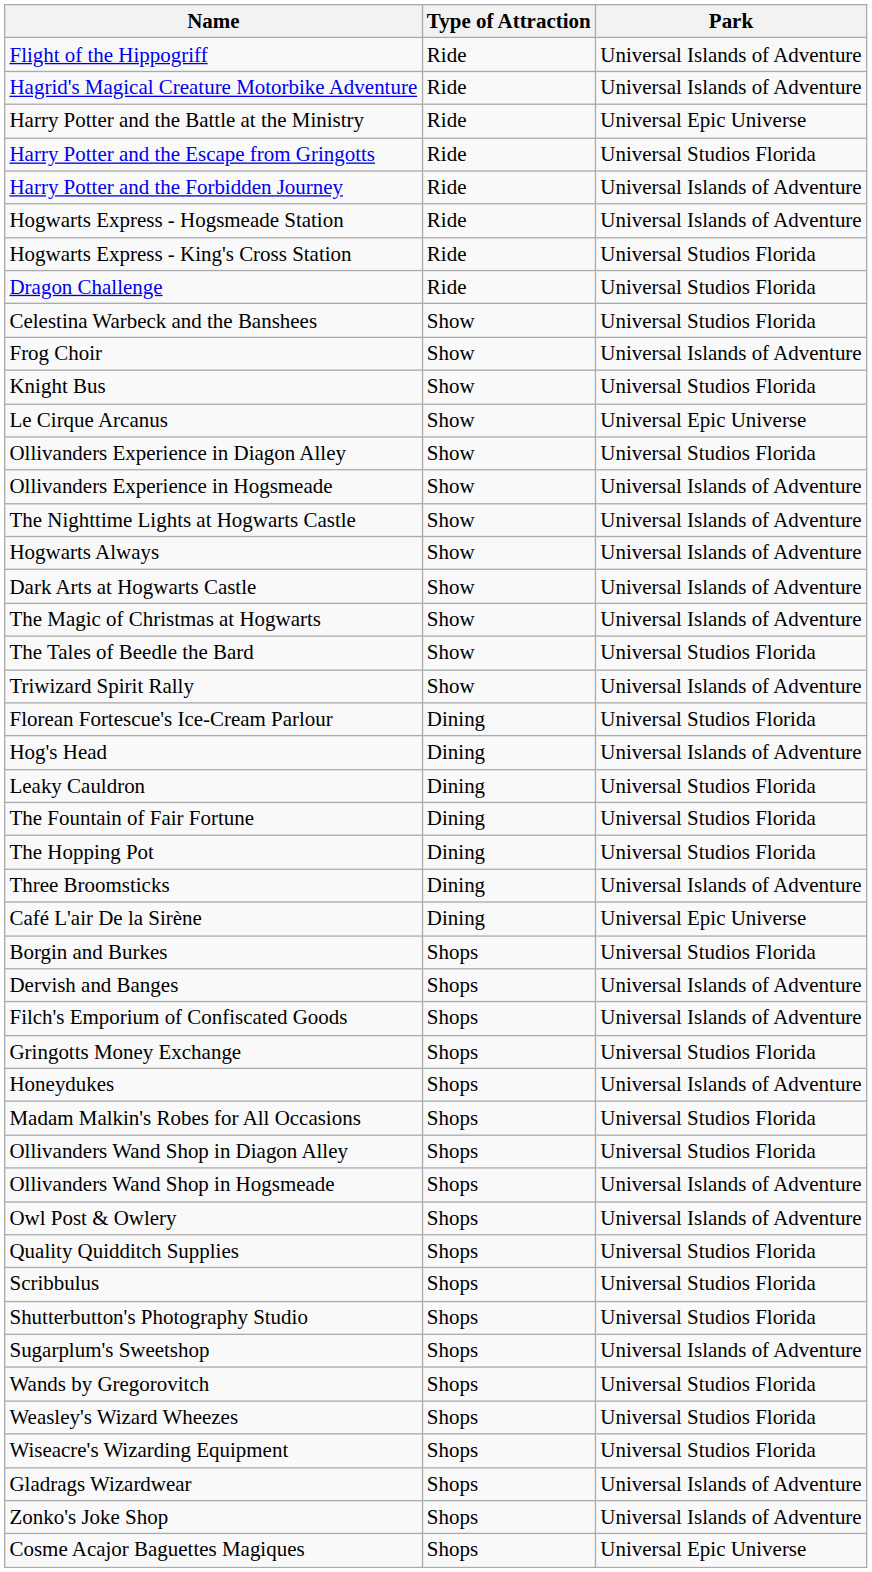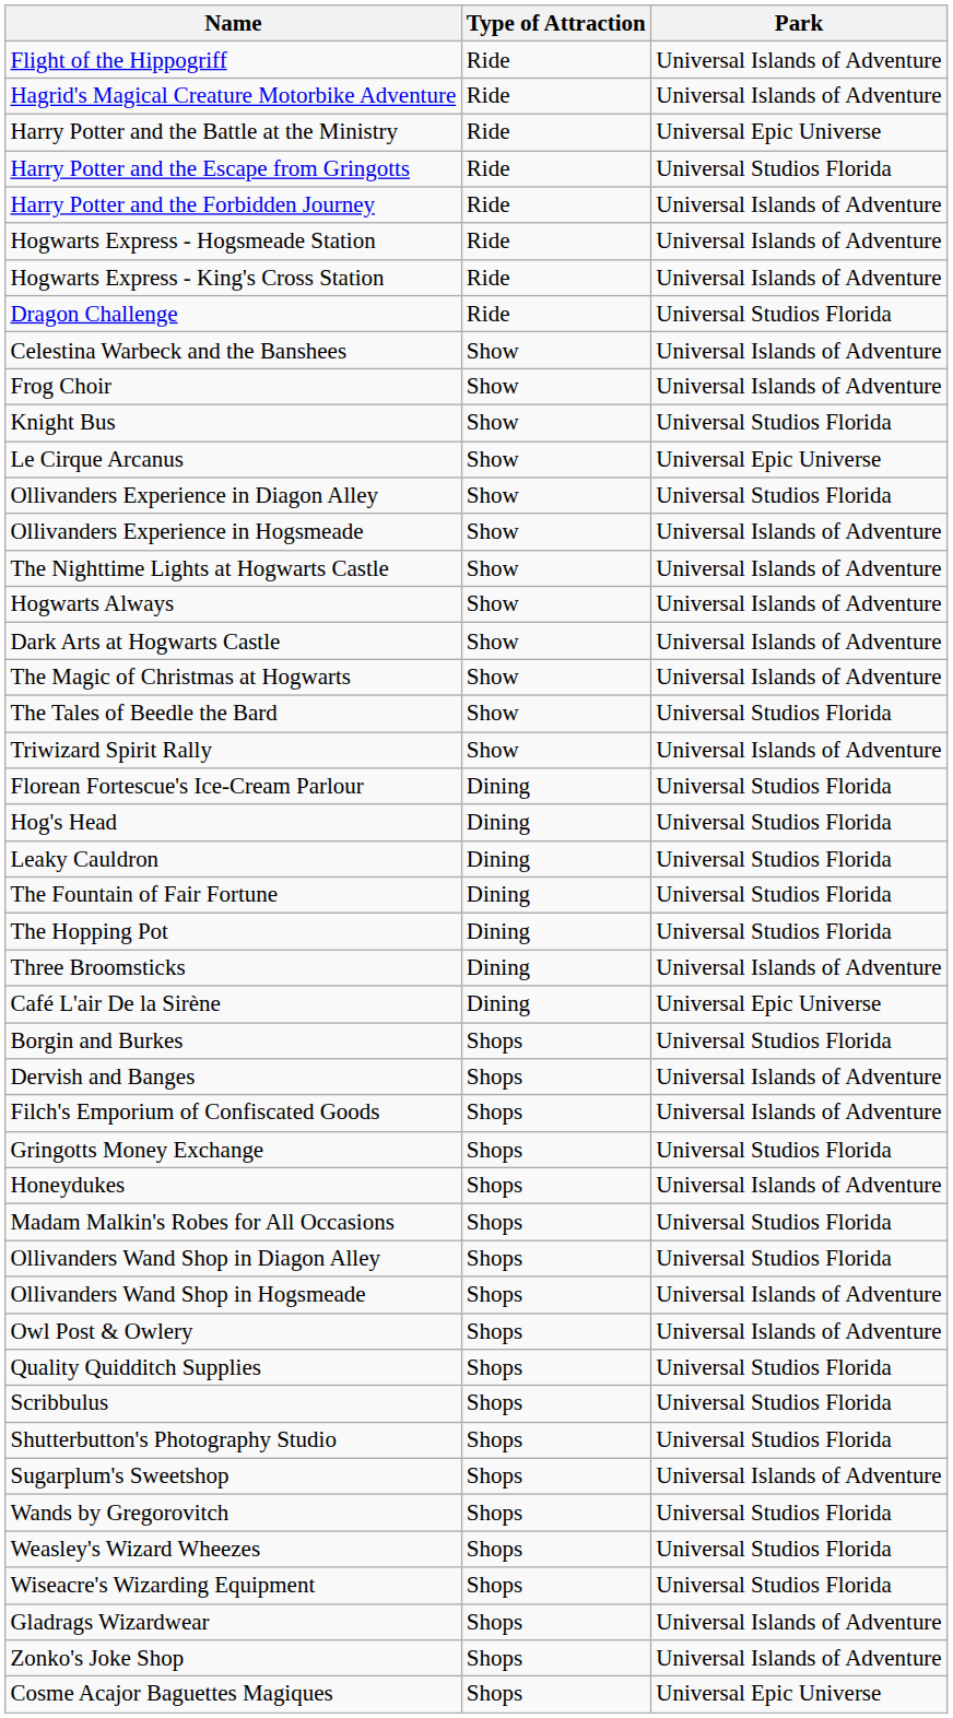Hogwarts Express - King's Cross Station | Park: Universal Studios Florida -> Universal Islands of Adventure
Celestina Warbeck and the Banshees | Park: Universal Studios Florida -> Universal Islands of Adventure
Hog's Head | Park: Universal Islands of Adventure -> Universal Studios Florida
